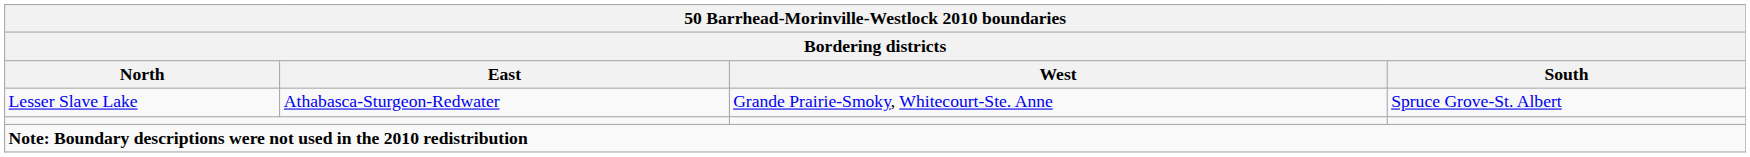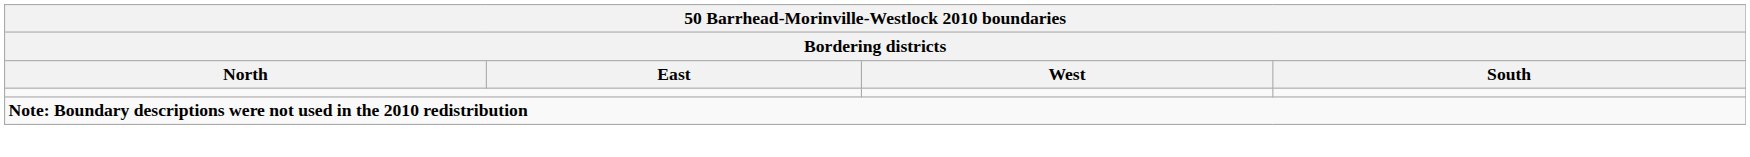- row: Lesser Slave Lake | Athabasca-Sturgeon-Redwater | Grande Prairie-Smoky, Whitecourt-Ste. Anne | Spruce Grove-St. Albert
